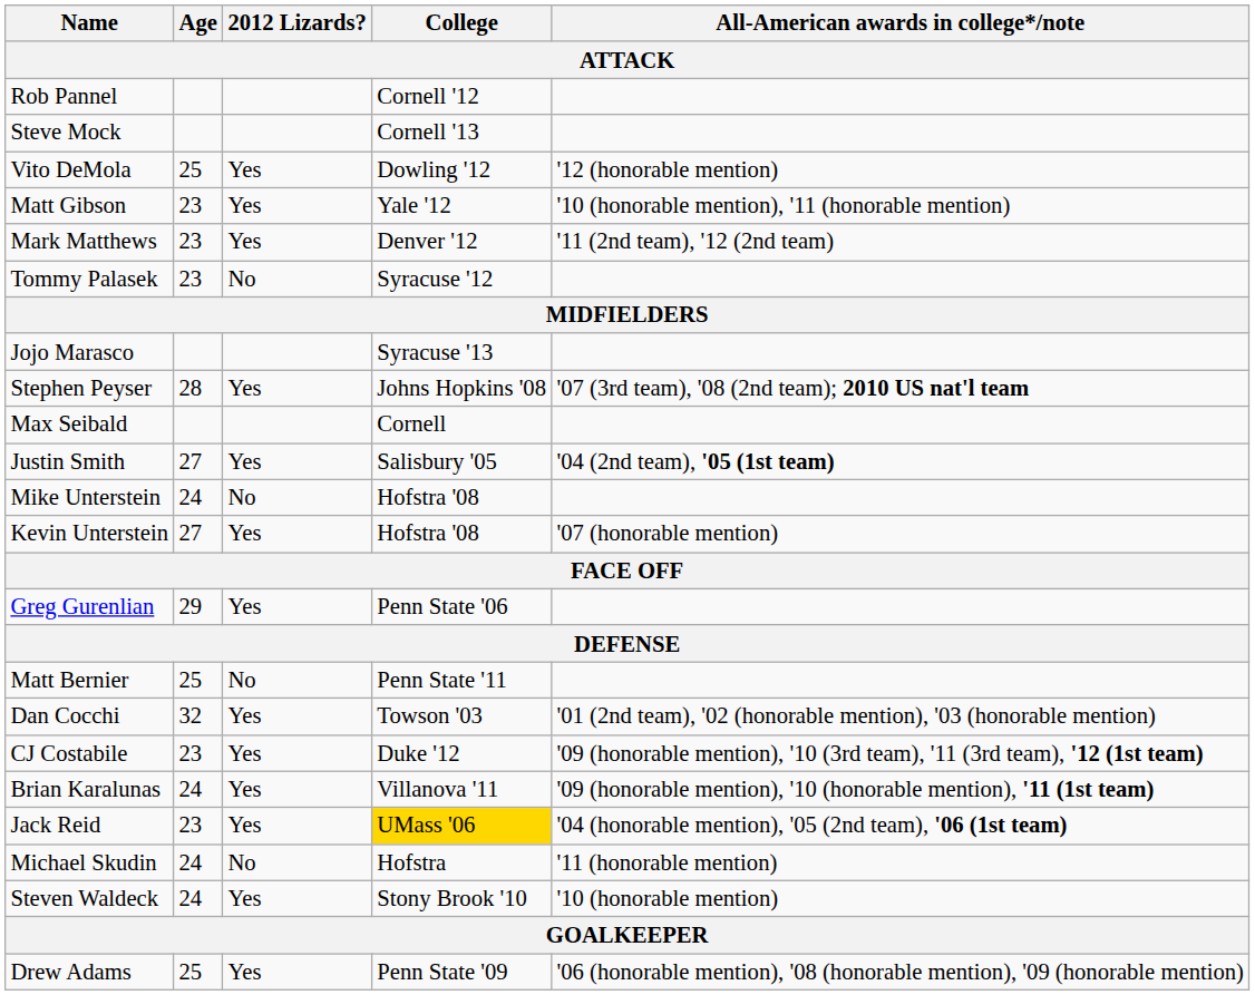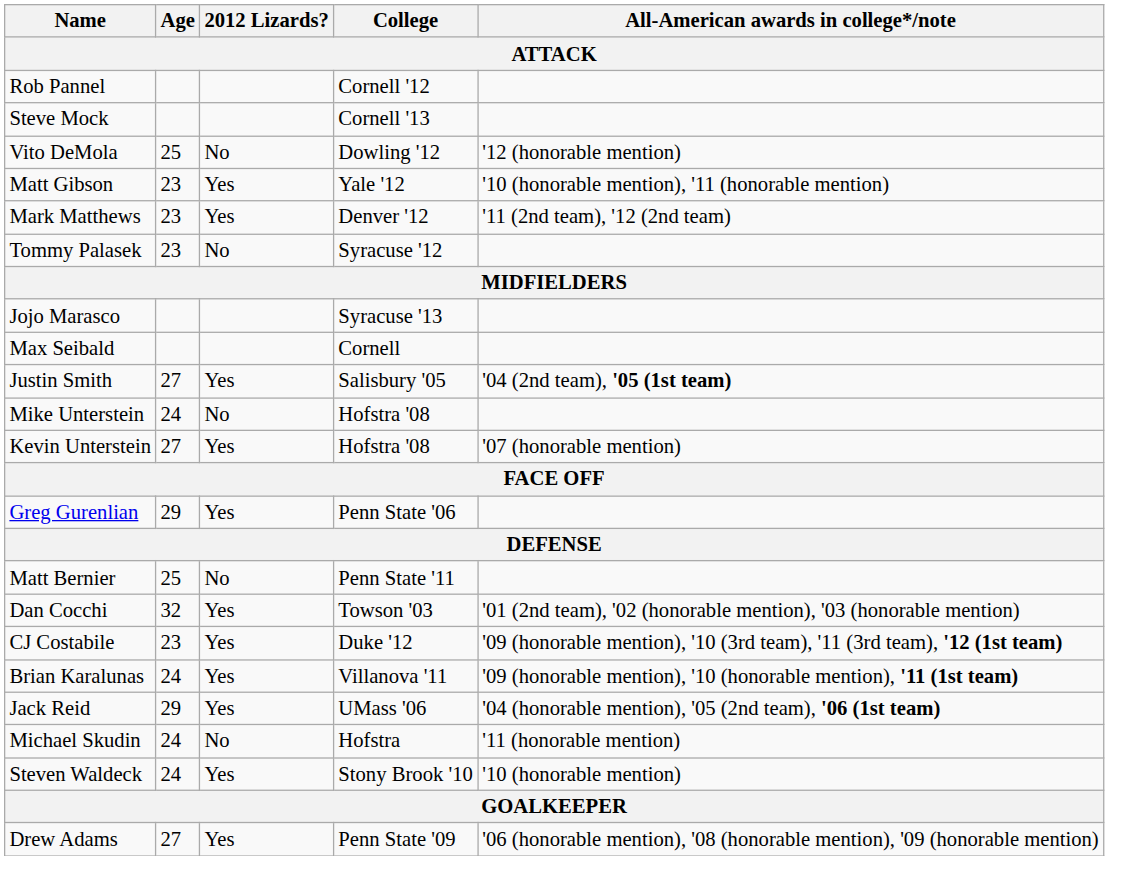Vito DeMola | 2012 Lizards?: Yes -> No
- row: Stephen Peyser | 28 | Yes | Johns Hopkins '08 | '07 (3rd team), '08 (2nd team); 2010 US nat'l team
Jack Reid | Age: 23 -> 29
Jack Reid | College: gold background -> no background
Drew Adams | Age: 25 -> 27
